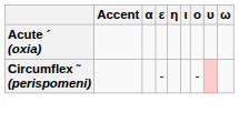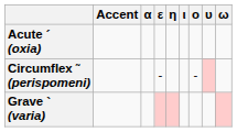+ row: Grave ` (varia)
